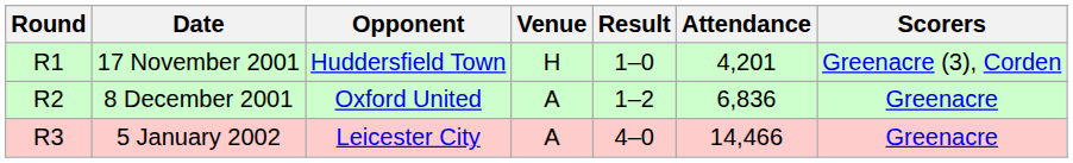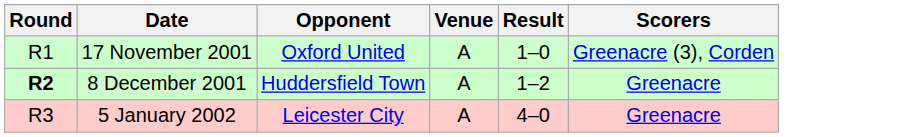- column: Attendance | 4,201 | 6,836 | 14,466
17 November 2001 | Opponent: Huddersfield Town -> Oxford United
17 November 2001 | Venue: H -> A
8 December 2001 | Round: normal -> bold
8 December 2001 | Opponent: Oxford United -> Huddersfield Town
